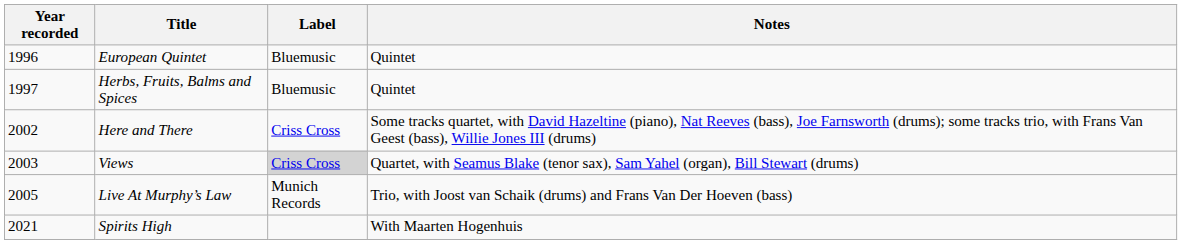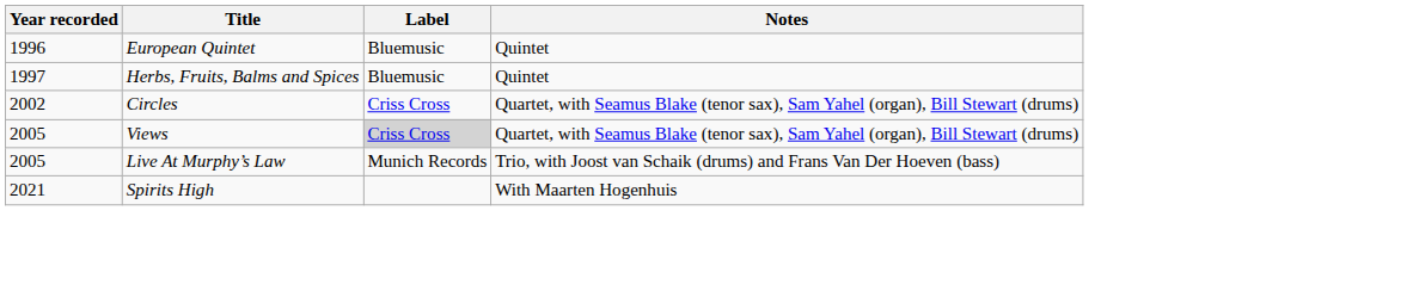- row: 2002 | Here and There | Criss Cross | Some tracks quartet, with David Hazeltine (piano), Nat Reeves (bass), Joe Farnsworth (drums); some tracks trio, with Frans Van Geest (bass), Willie Jones III (drums)
+ row: 2002 | Circles | Criss Cross | Quartet, with Seamus Blake (tenor sax), Sam Yahel (organ), Bill Stewart (drums)
Views | Year recorded: 2003 -> 2005
